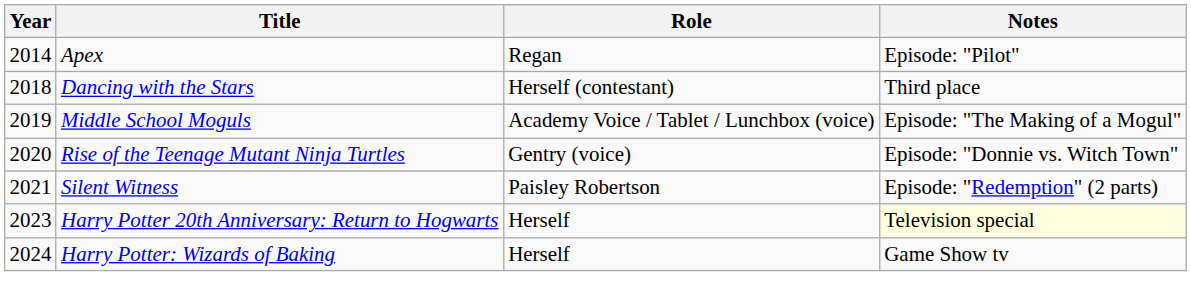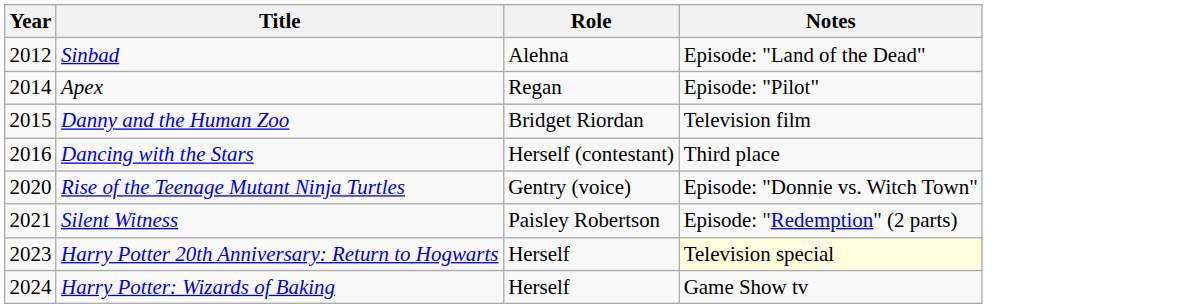+ row: 2012 | Sinbad | Alehna | Episode: "Land of the Dead"
+ row: 2015 | Danny and the Human Zoo | Bridget Riordan | Television film
Dancing with the Stars | Year: 2018 -> 2016
- row: 2019 | Middle School Moguls | Academy Voice / Tablet / Lunchbox (voice) | Episode: "The Making of a Mogul"
